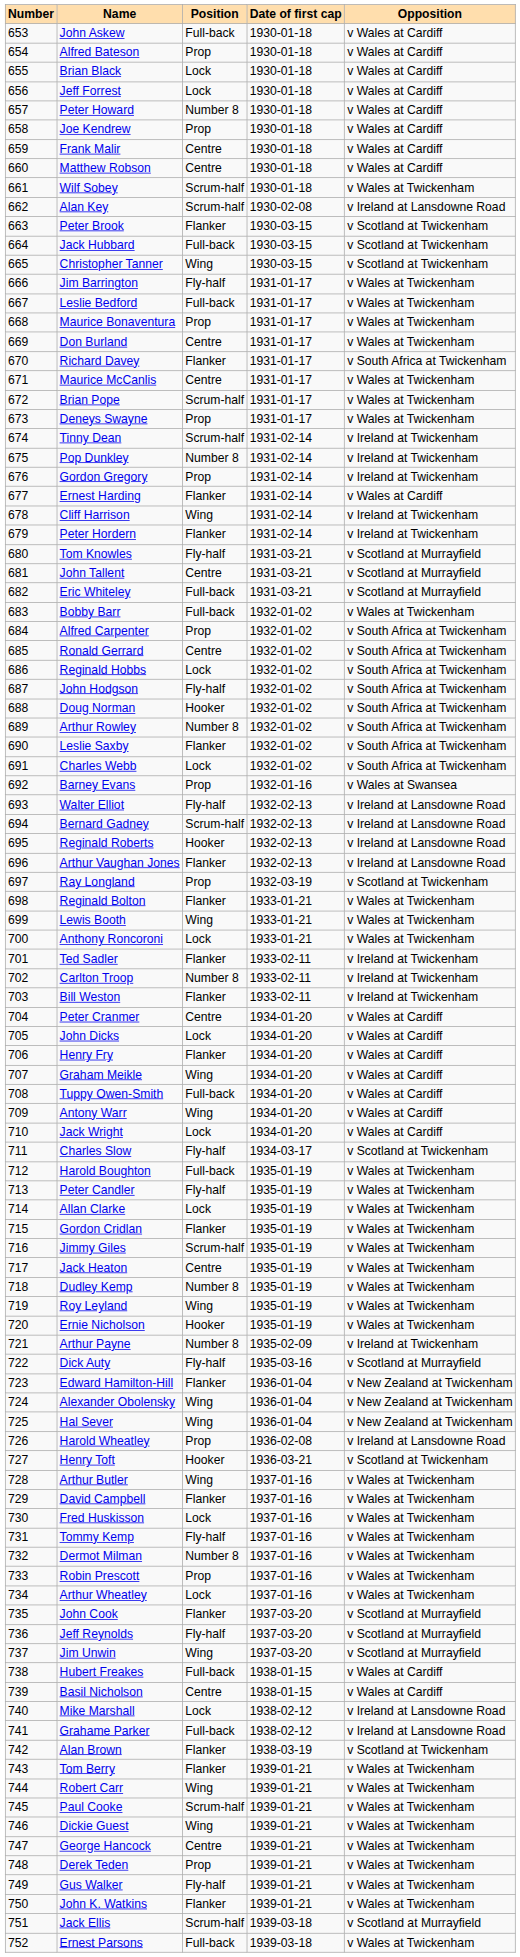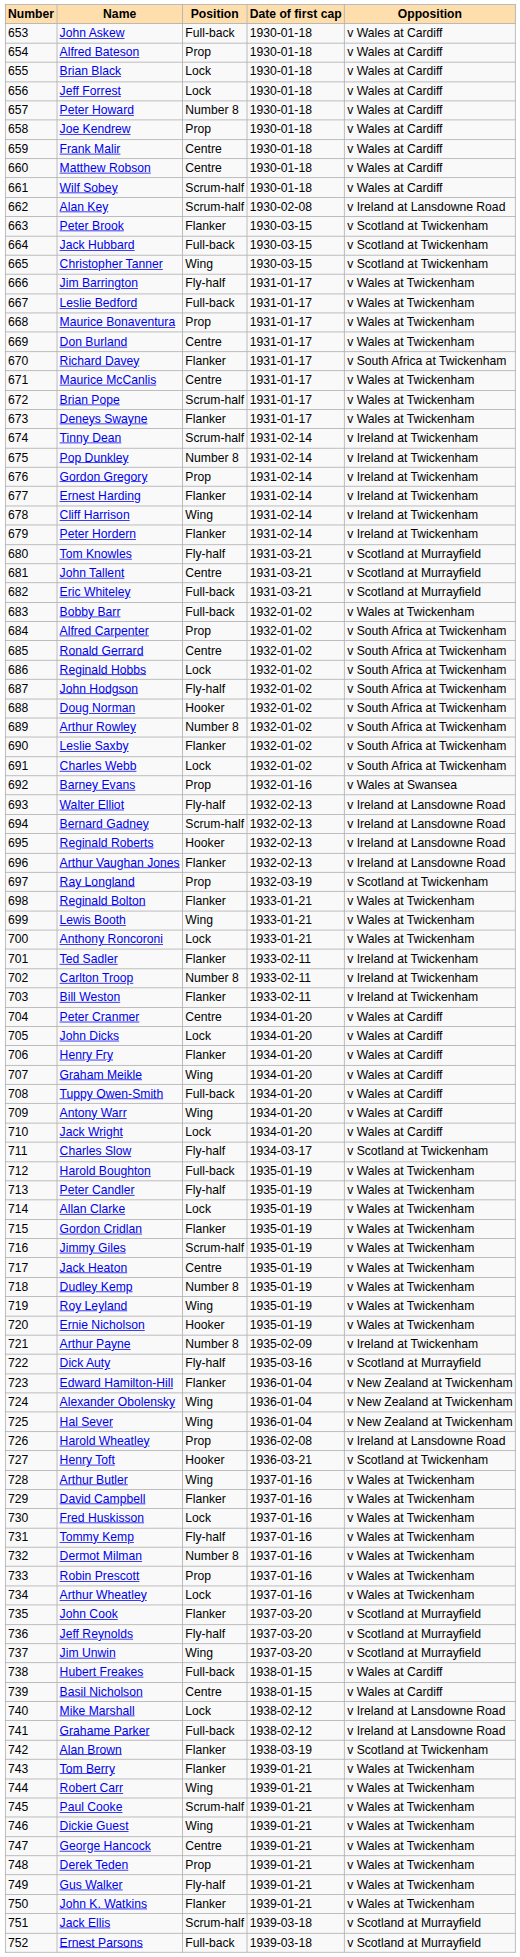Wilf Sobey | Opposition: v Wales at Twickenham -> v Wales at Cardiff
Deneys Swayne | Position: Prop -> Flanker
Ernest Harding | Opposition: v Wales at Cardiff -> v Ireland at Twickenham
Ernest Parsons | Opposition: v Wales at Twickenham -> v Scotland at Murrayfield
